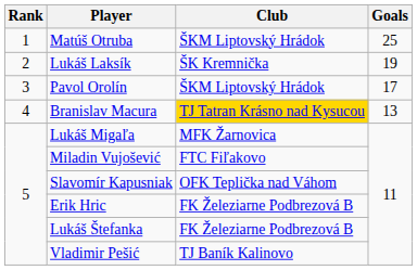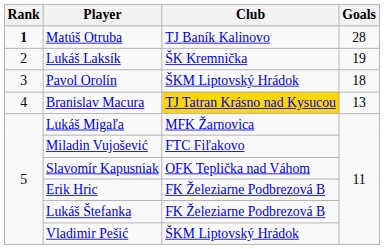Matúš Otruba | Rank: normal -> bold
Matúš Otruba | Club: ŠKM Liptovský Hrádok -> TJ Baník Kalinovo
Matúš Otruba | Goals: 25 -> 28
Pavol Orolín | Goals: 17 -> 18
Vladimir Pešić | Club: TJ Baník Kalinovo -> ŠKM Liptovský Hrádok
